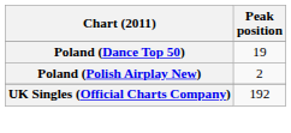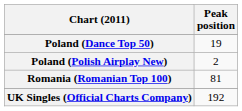+ row: Romania (Romanian Top 100) | 81
